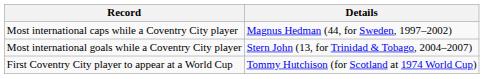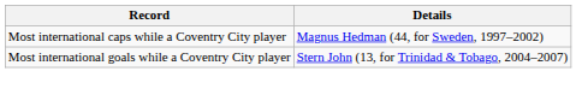- row: First Coventry City player to appear at a World Cup | Tommy Hutchison (for Scotland at 1974 World Cup)
